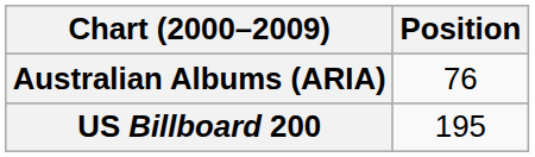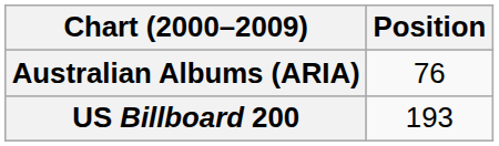US Billboard 200 | Position: 195 -> 193
